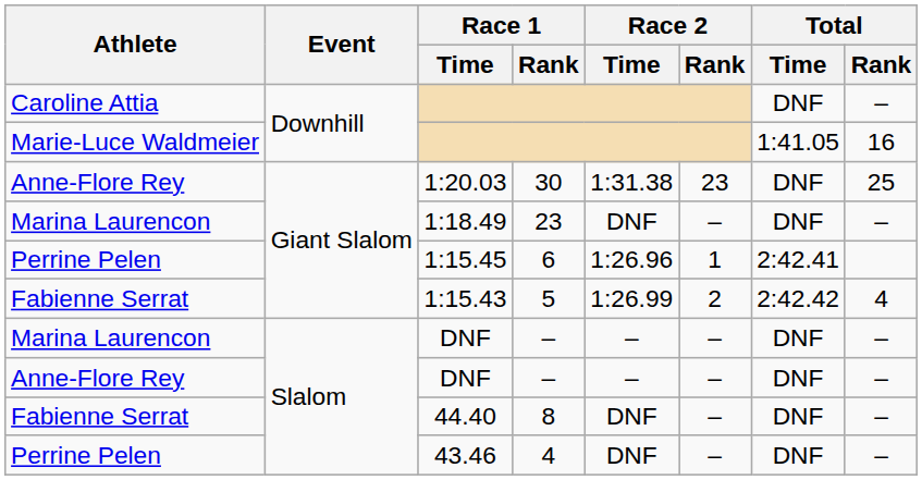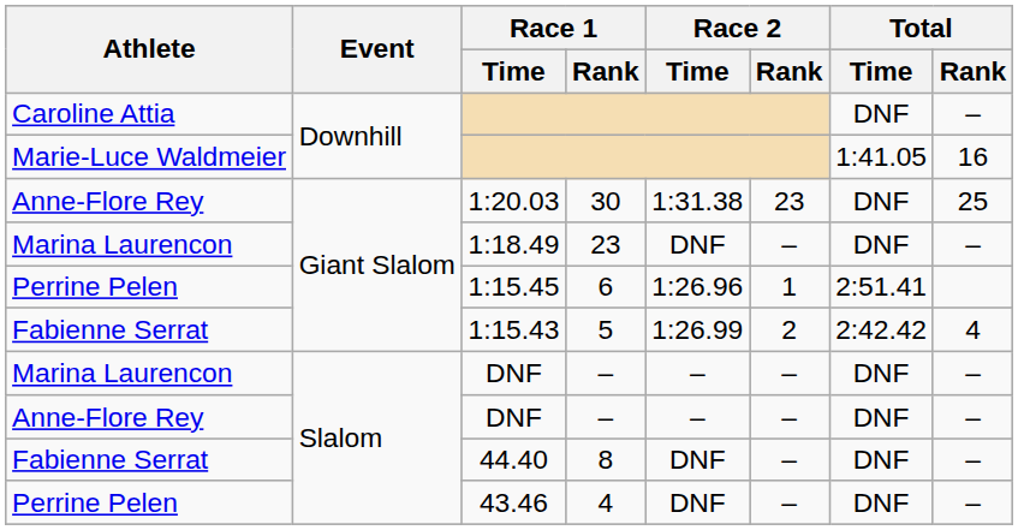1:15.45 | Total / Time: 2:42.41 -> 2:51.41
